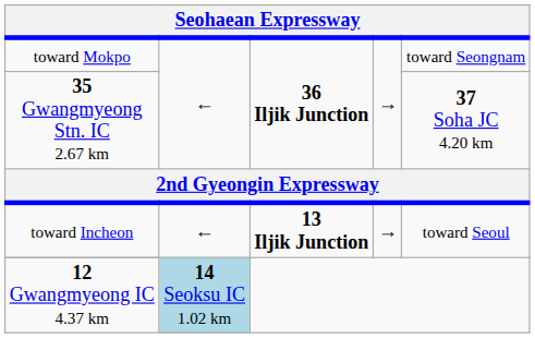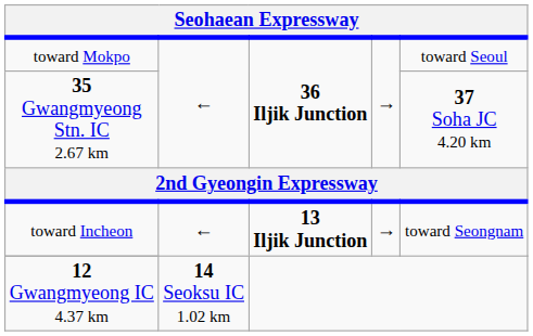toward Mokpo | column 5: toward Seongnam -> toward Seoul
toward Incheon | column 5: toward Seoul -> toward Seongnam
12 Gwangmyeong IC 4.37 km | column 2: lightblue background -> no background
